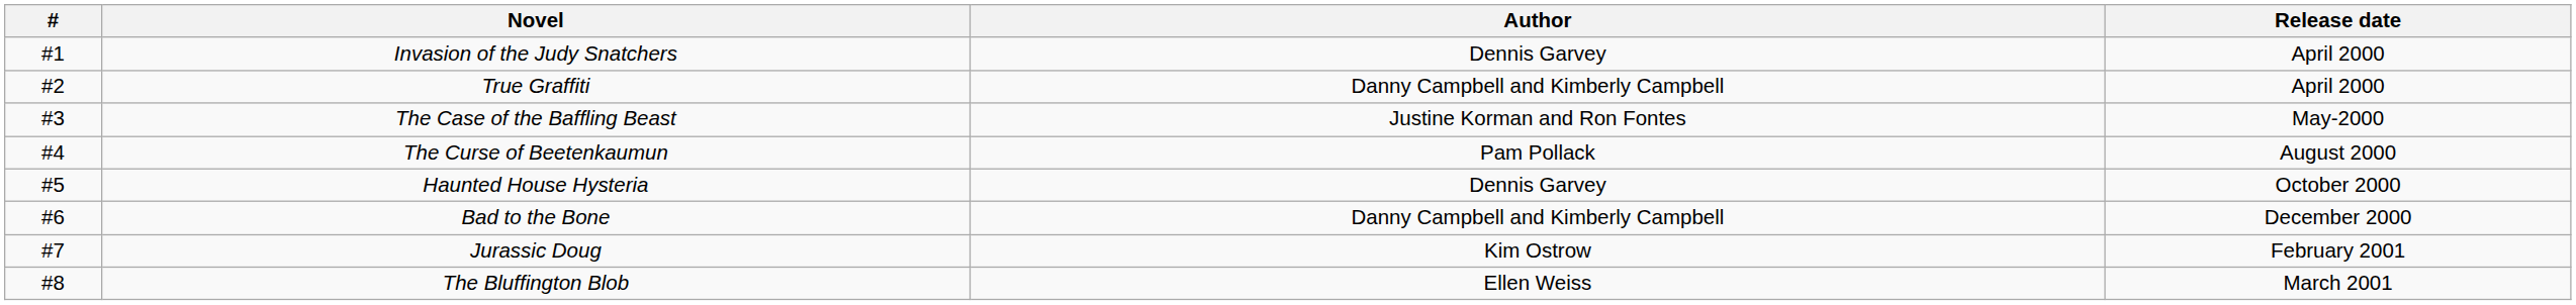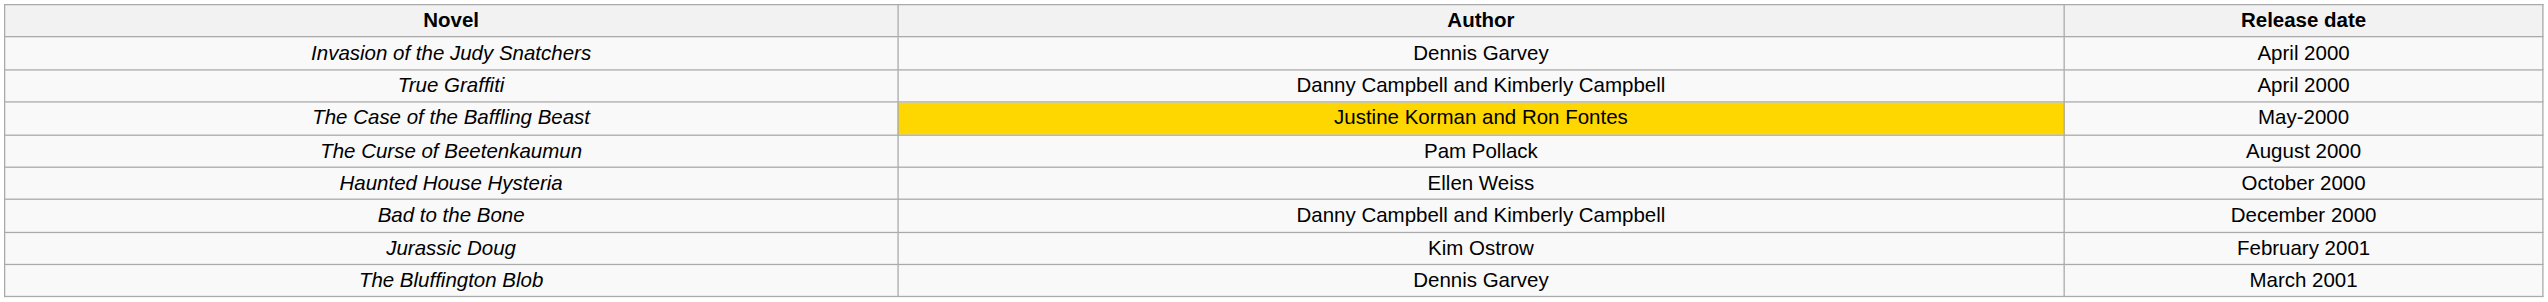- column: # | #1 | #2 | #3 | #4 | #5 | #6 | #7 | #8
The Case of the Baffling Beast | Author: no background -> gold background
Haunted House Hysteria | Author: Dennis Garvey -> Ellen Weiss
The Bluffington Blob | Author: Ellen Weiss -> Dennis Garvey
